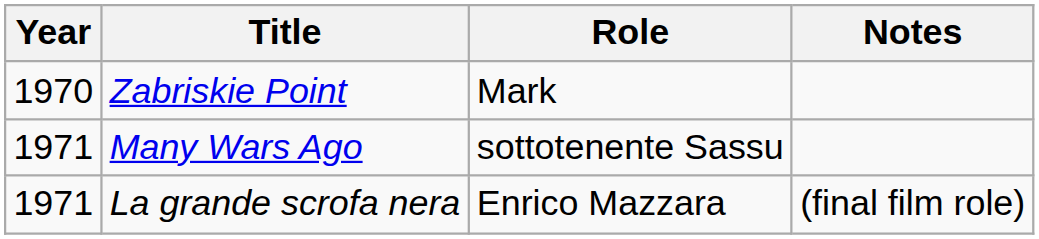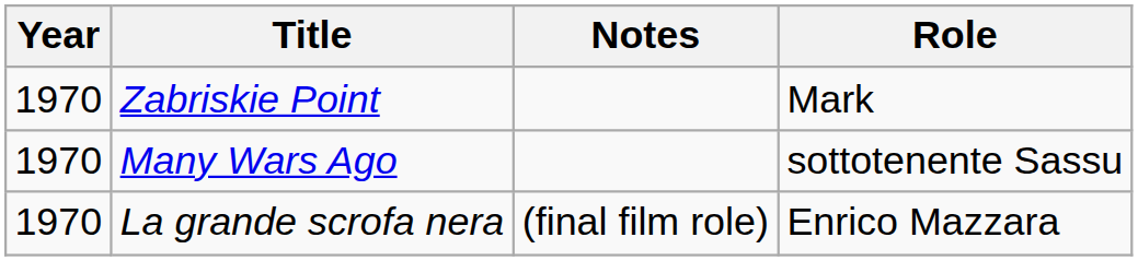columns swapped: Role <-> Notes
Many Wars Ago | Year: 1971 -> 1970
La grande scrofa nera | Year: 1971 -> 1970
